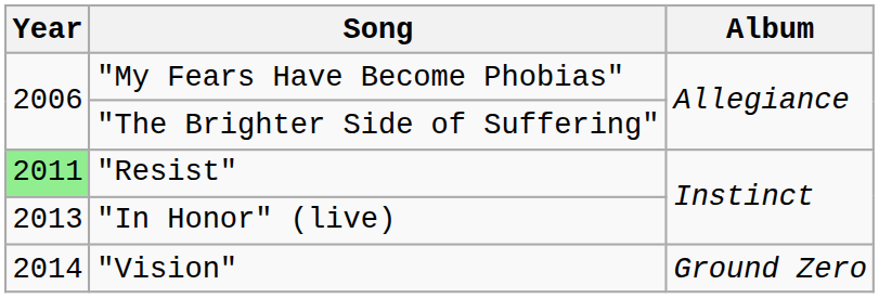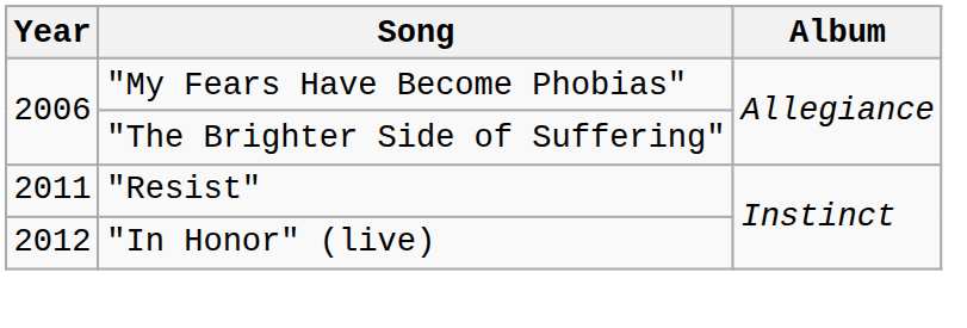"Resist" | Year: lightgreen background -> no background
"In Honor" (live) | Year: 2013 -> 2012
- row: 2014 | "Vision" | Ground Zero
